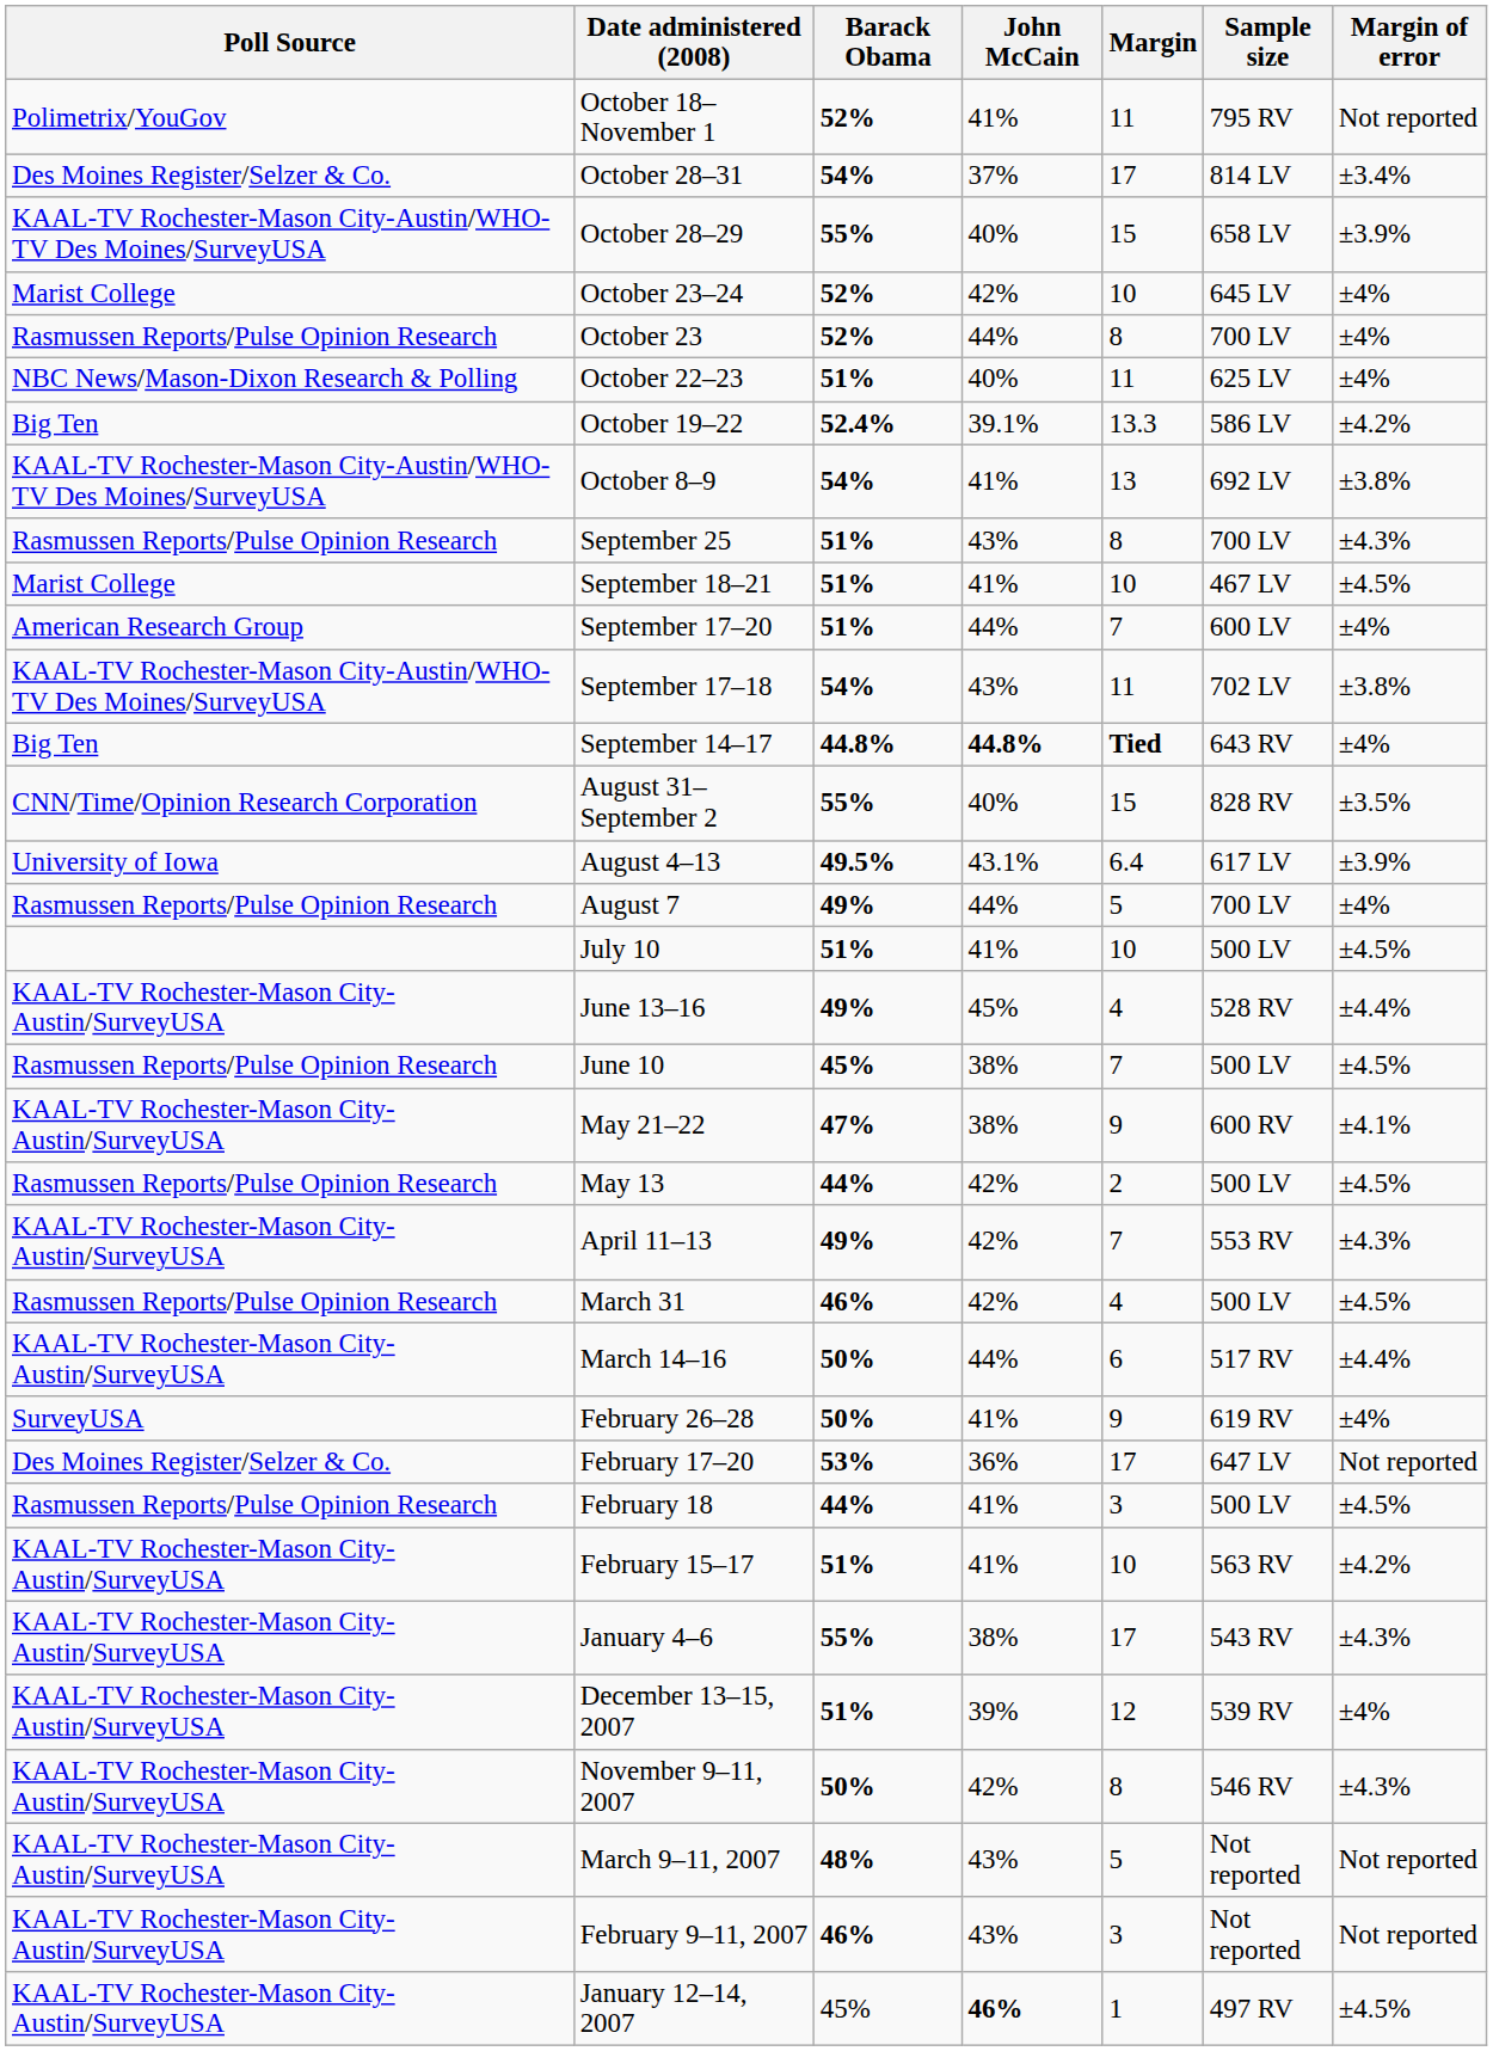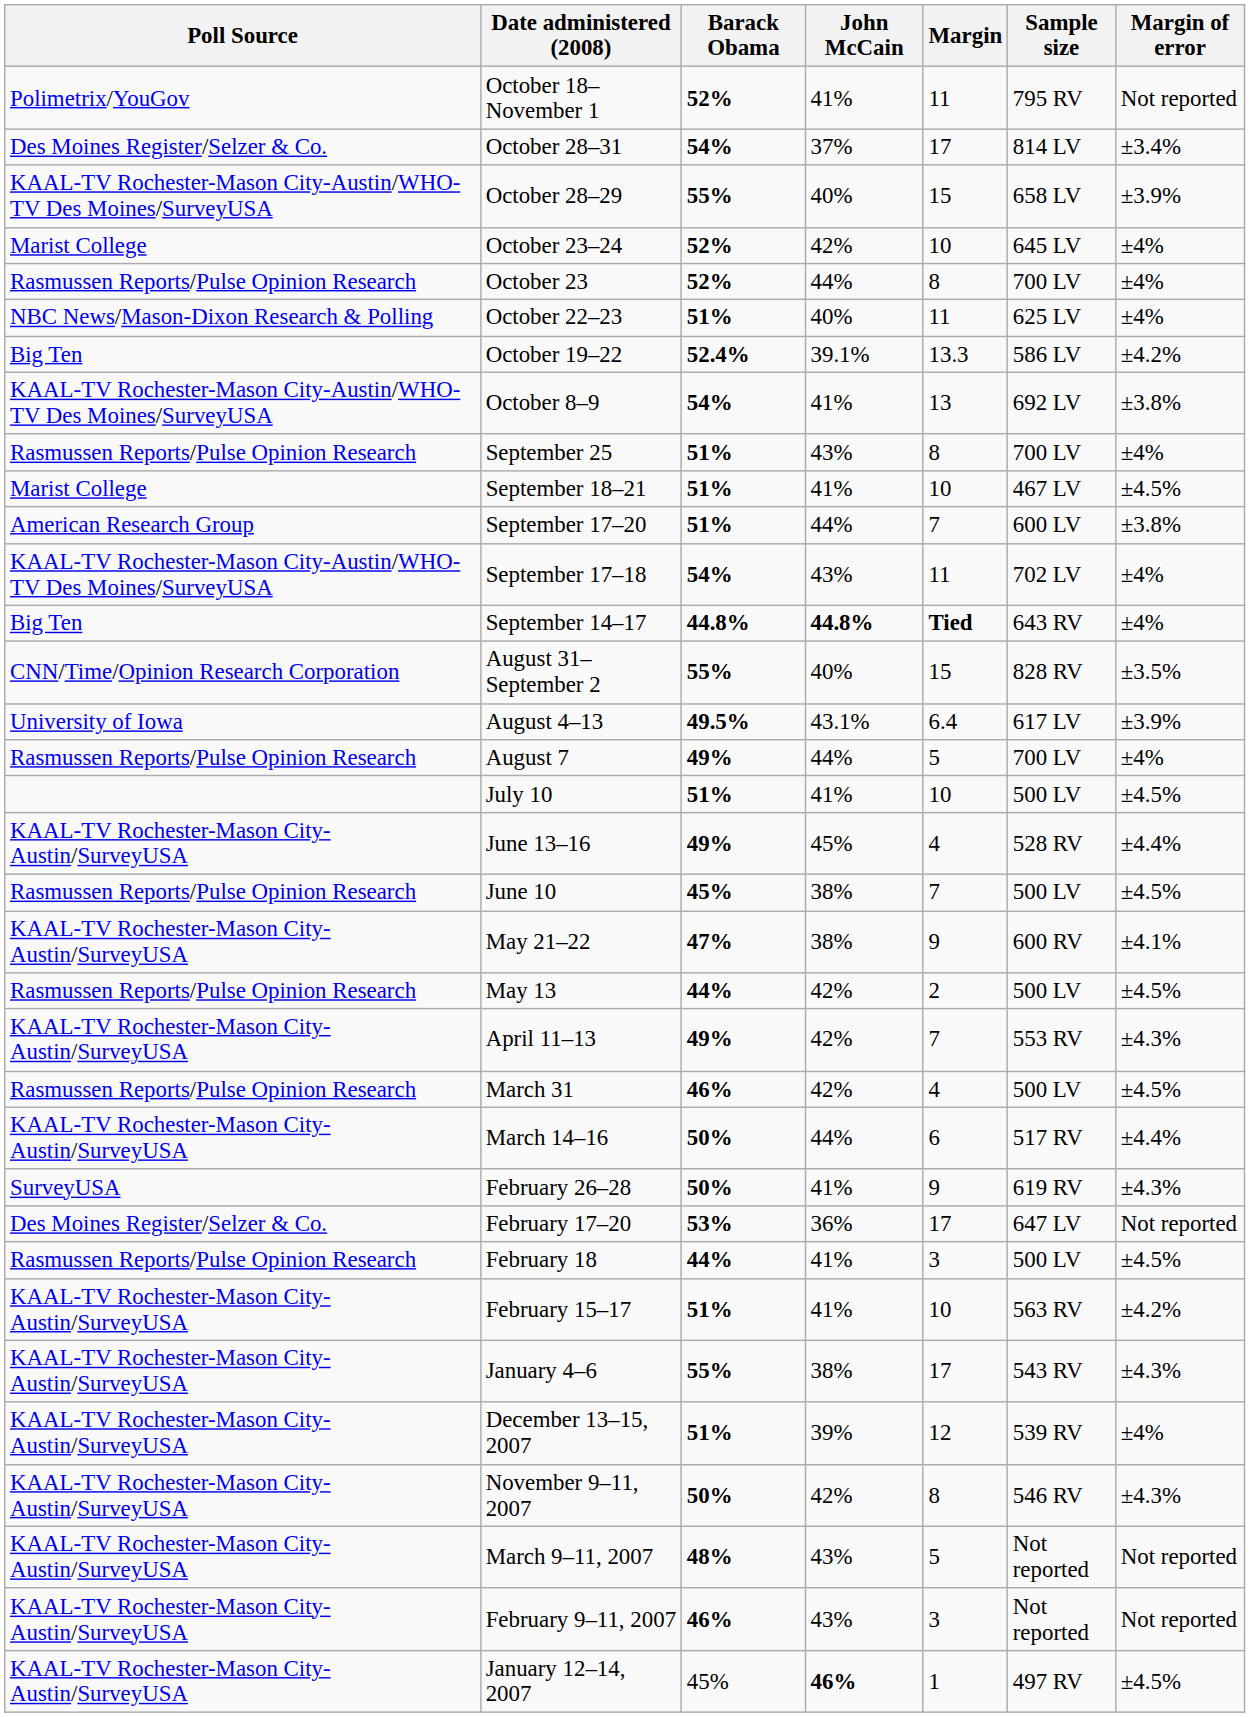September 25 | Margin of error: ±4.3% -> ±4%
September 17–20 | Margin of error: ±4% -> ±3.8%
September 17–18 | Margin of error: ±3.8% -> ±4%
February 26–28 | Margin of error: ±4% -> ±4.3%
